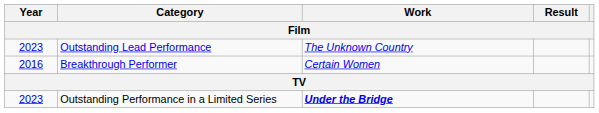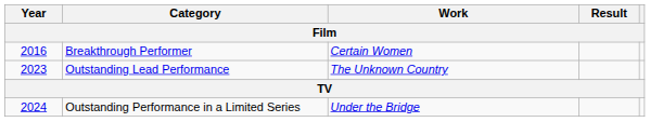rows swapped: Breakthrough Performer <-> Outstanding Lead Performance
Outstanding Performance in a Limited Series | Year: 2023 -> 2024
Outstanding Performance in a Limited Series | Work: bold -> normal
